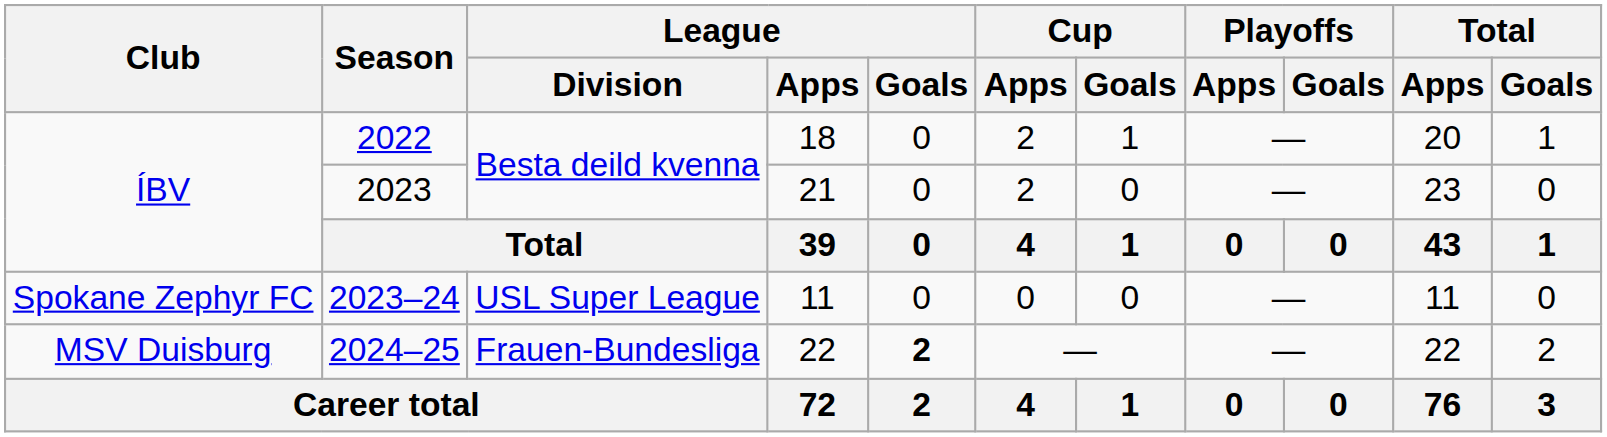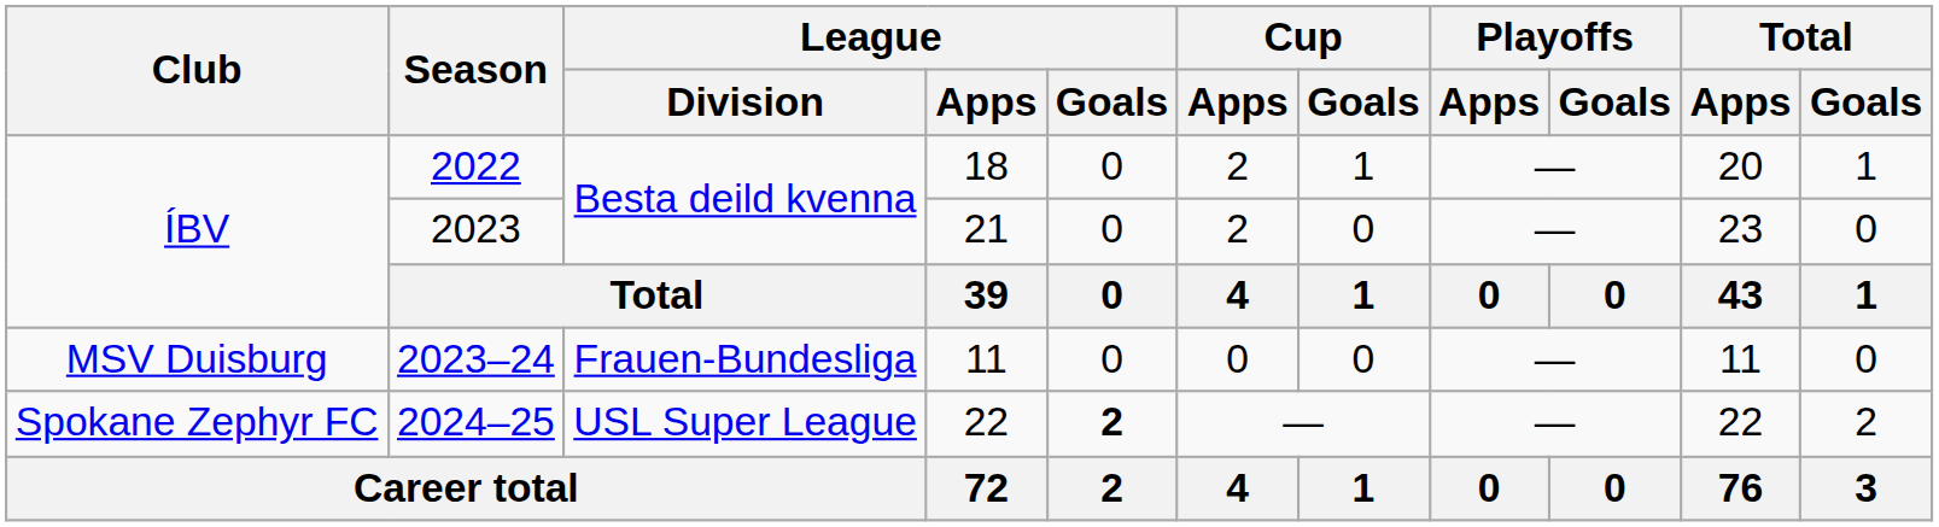2023–24 | Club: Spokane Zephyr FC -> MSV Duisburg
2023–24 | League / Division: USL Super League -> Frauen-Bundesliga
2024–25 | Club: MSV Duisburg -> Spokane Zephyr FC
2024–25 | League / Division: Frauen-Bundesliga -> USL Super League
